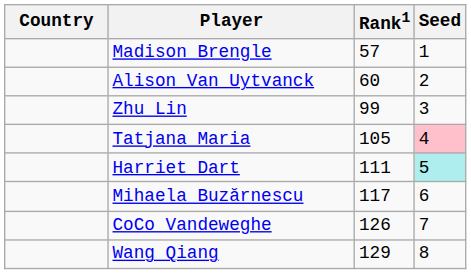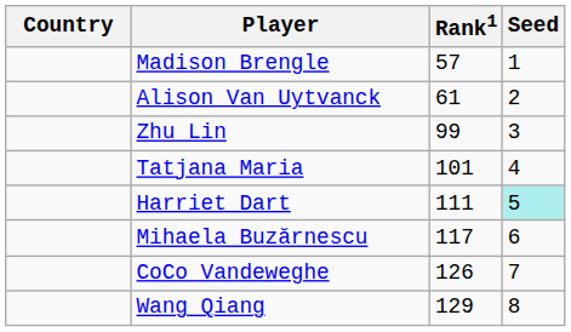Alison Van Uytvanck | Rank1: 60 -> 61
Tatjana Maria | Rank1: 105 -> 101
Tatjana Maria | Seed: pink background -> no background
